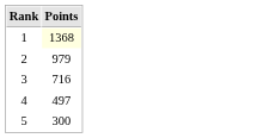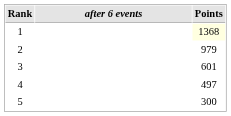+ column: after 6 events
3 | Points: 716 -> 601
